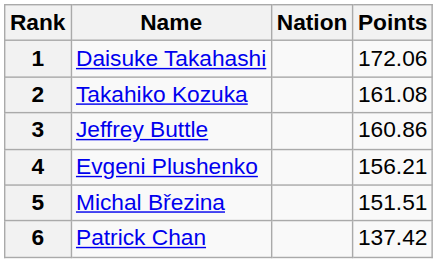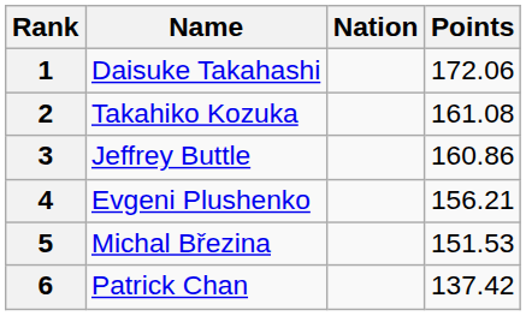5 | Points: 151.51 -> 151.53
